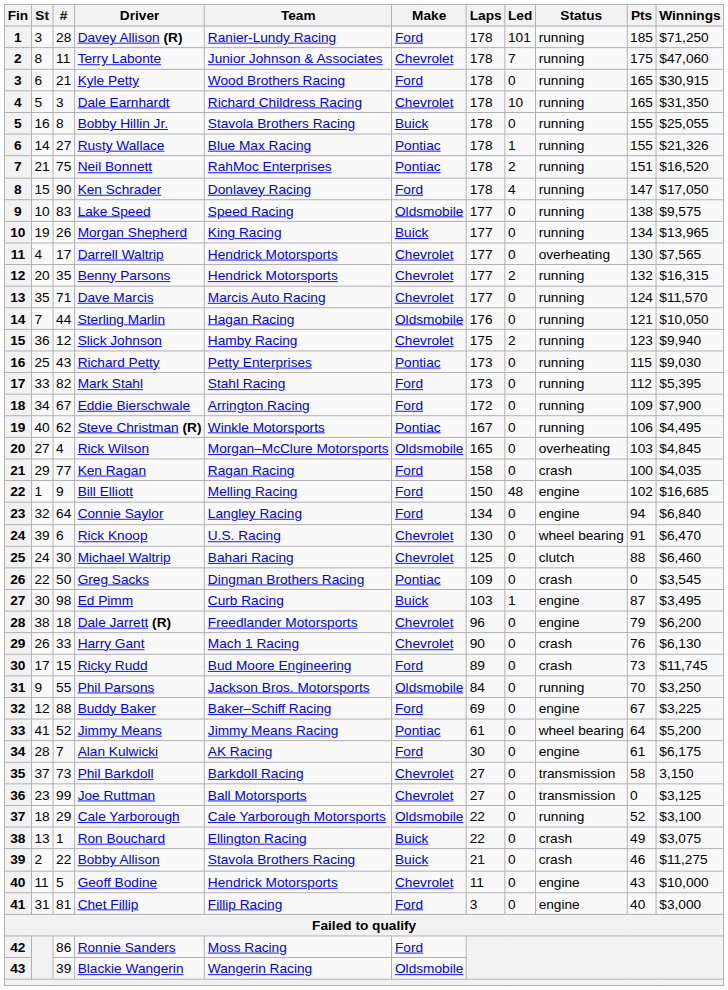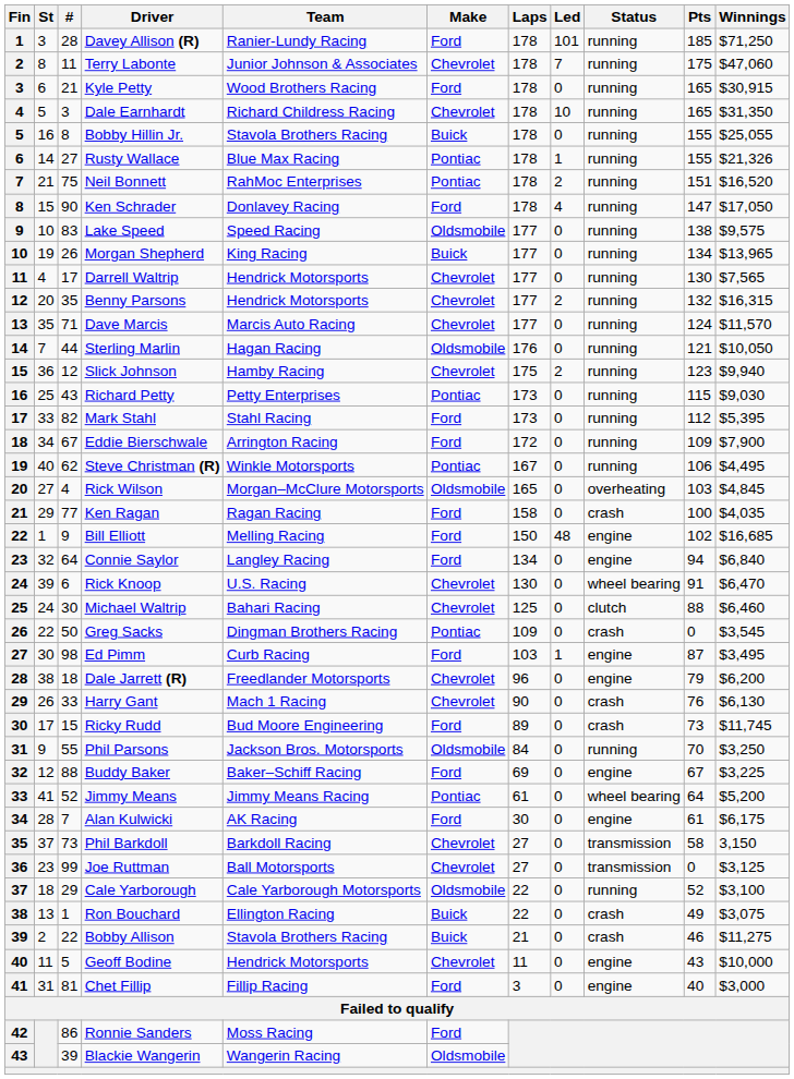Darrell Waltrip | Status: overheating -> running
Ed Pimm | Make: Buick -> Ford
